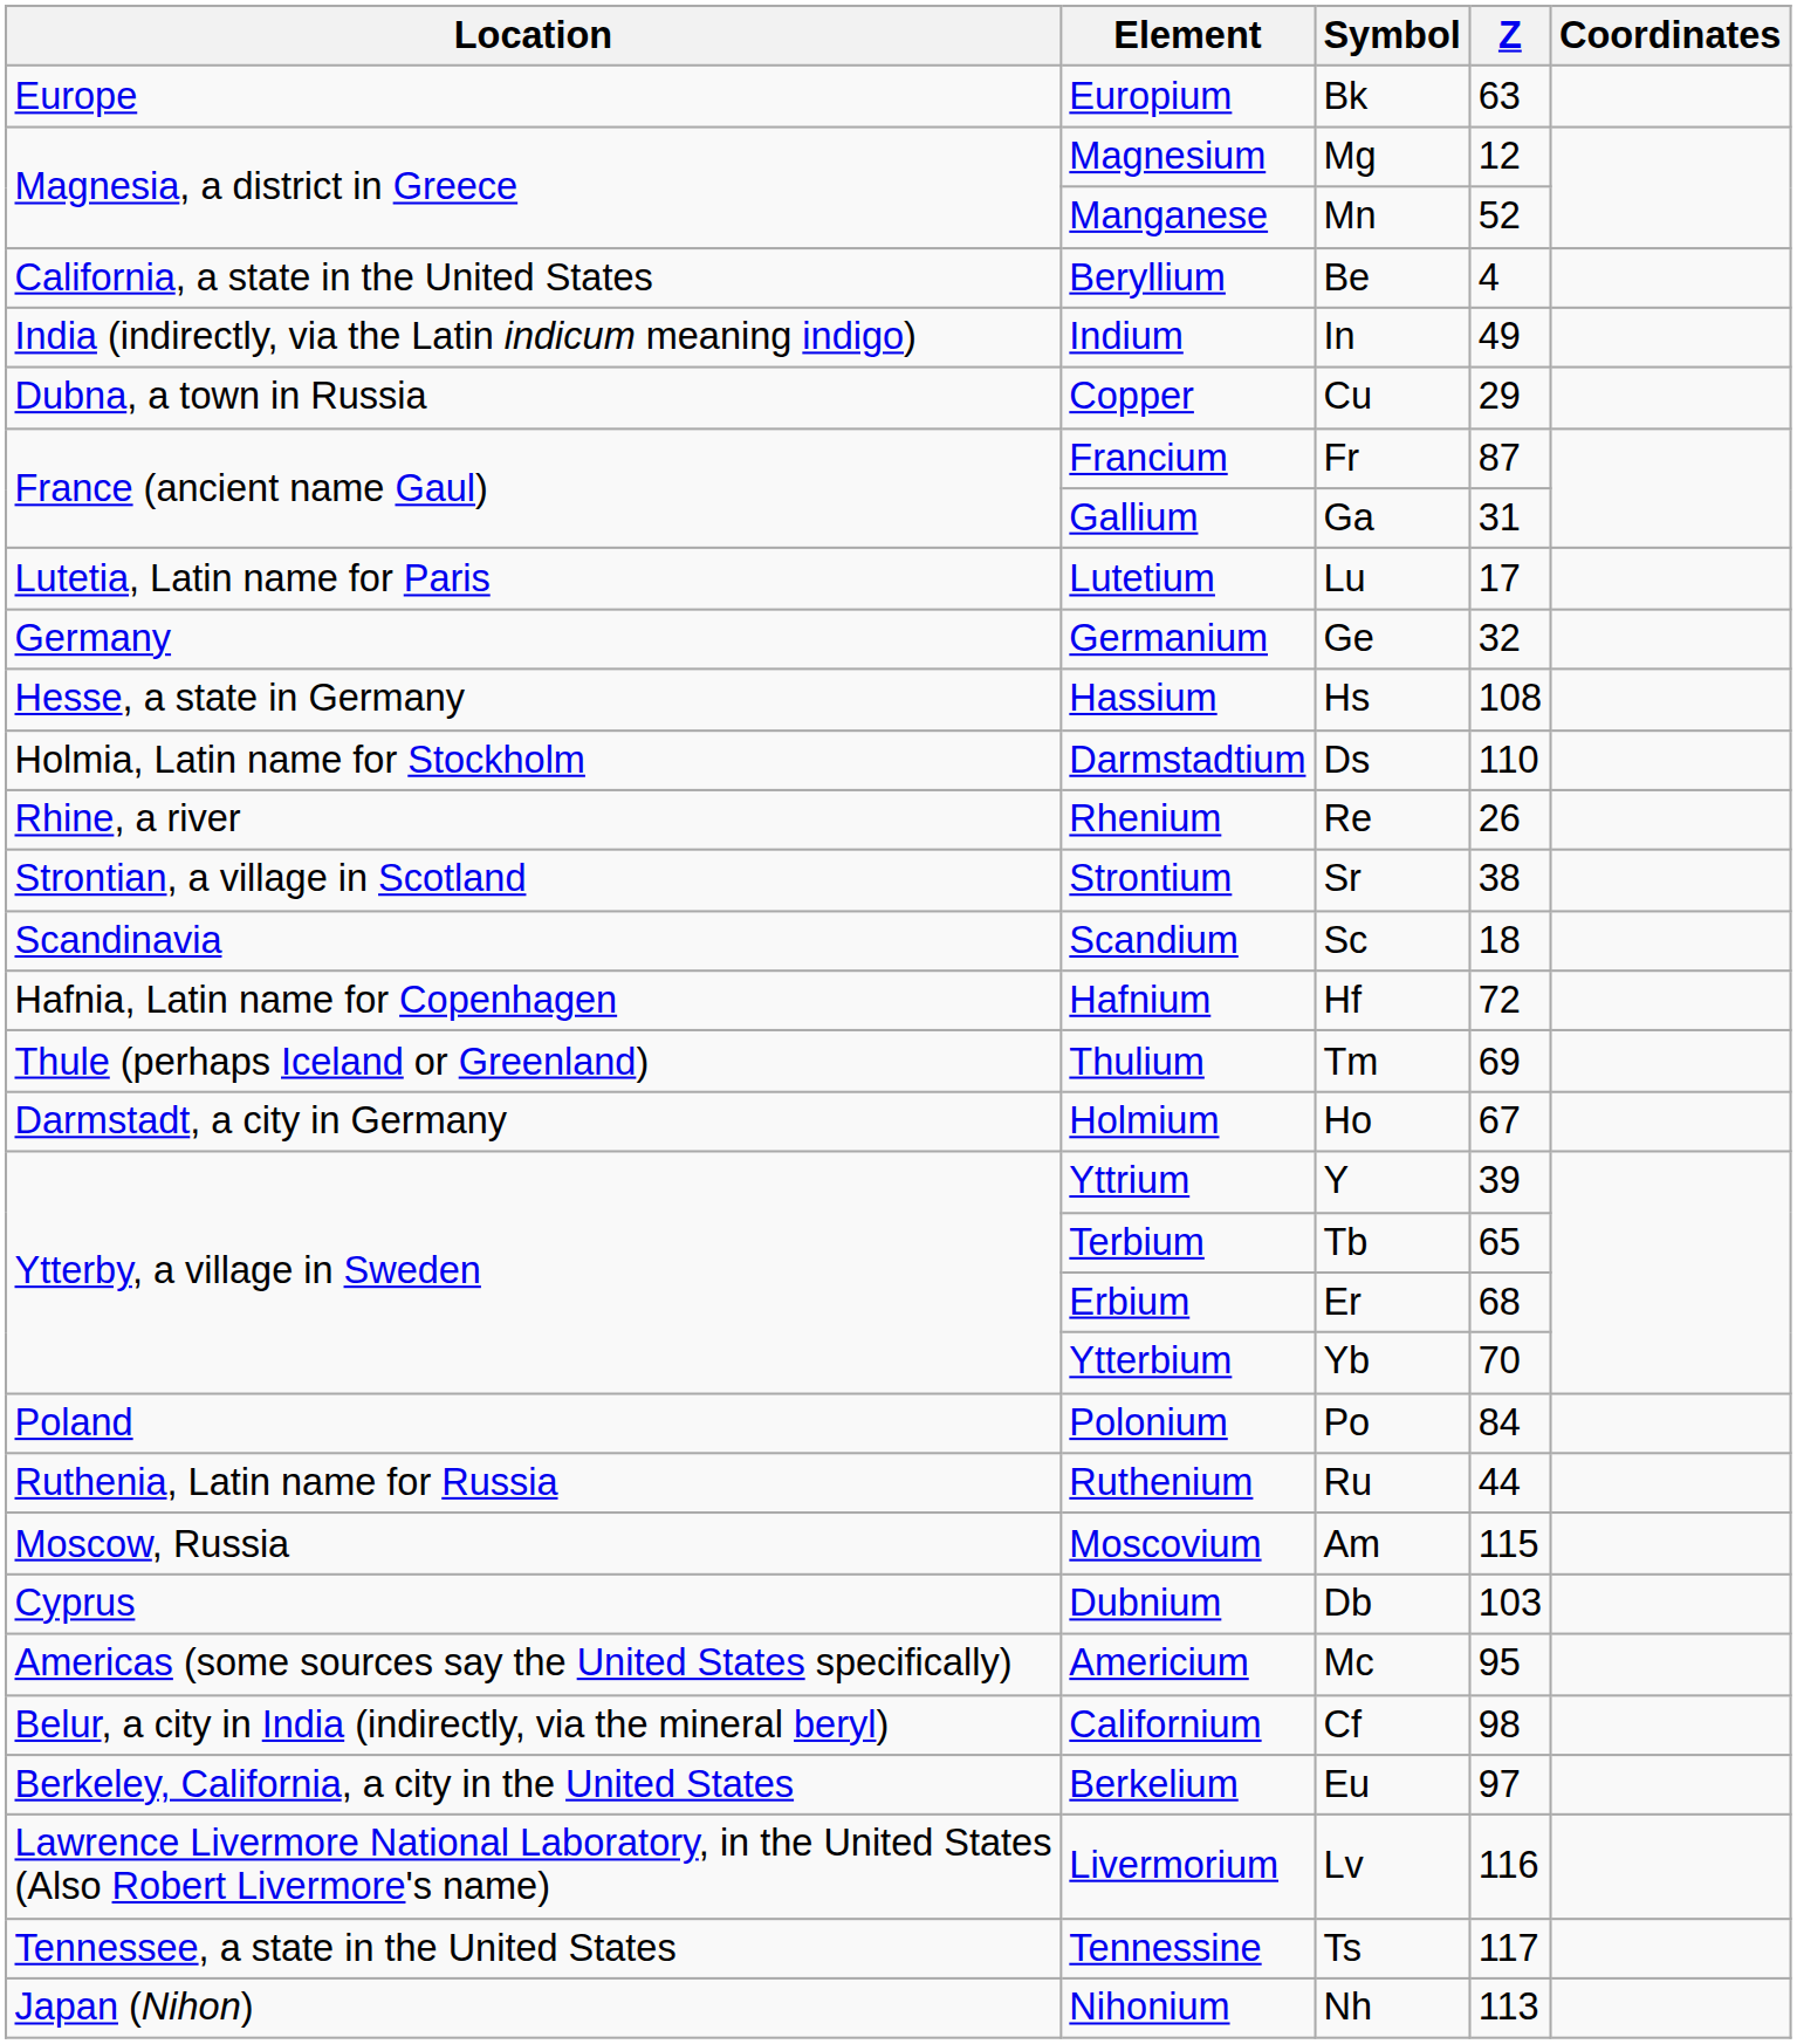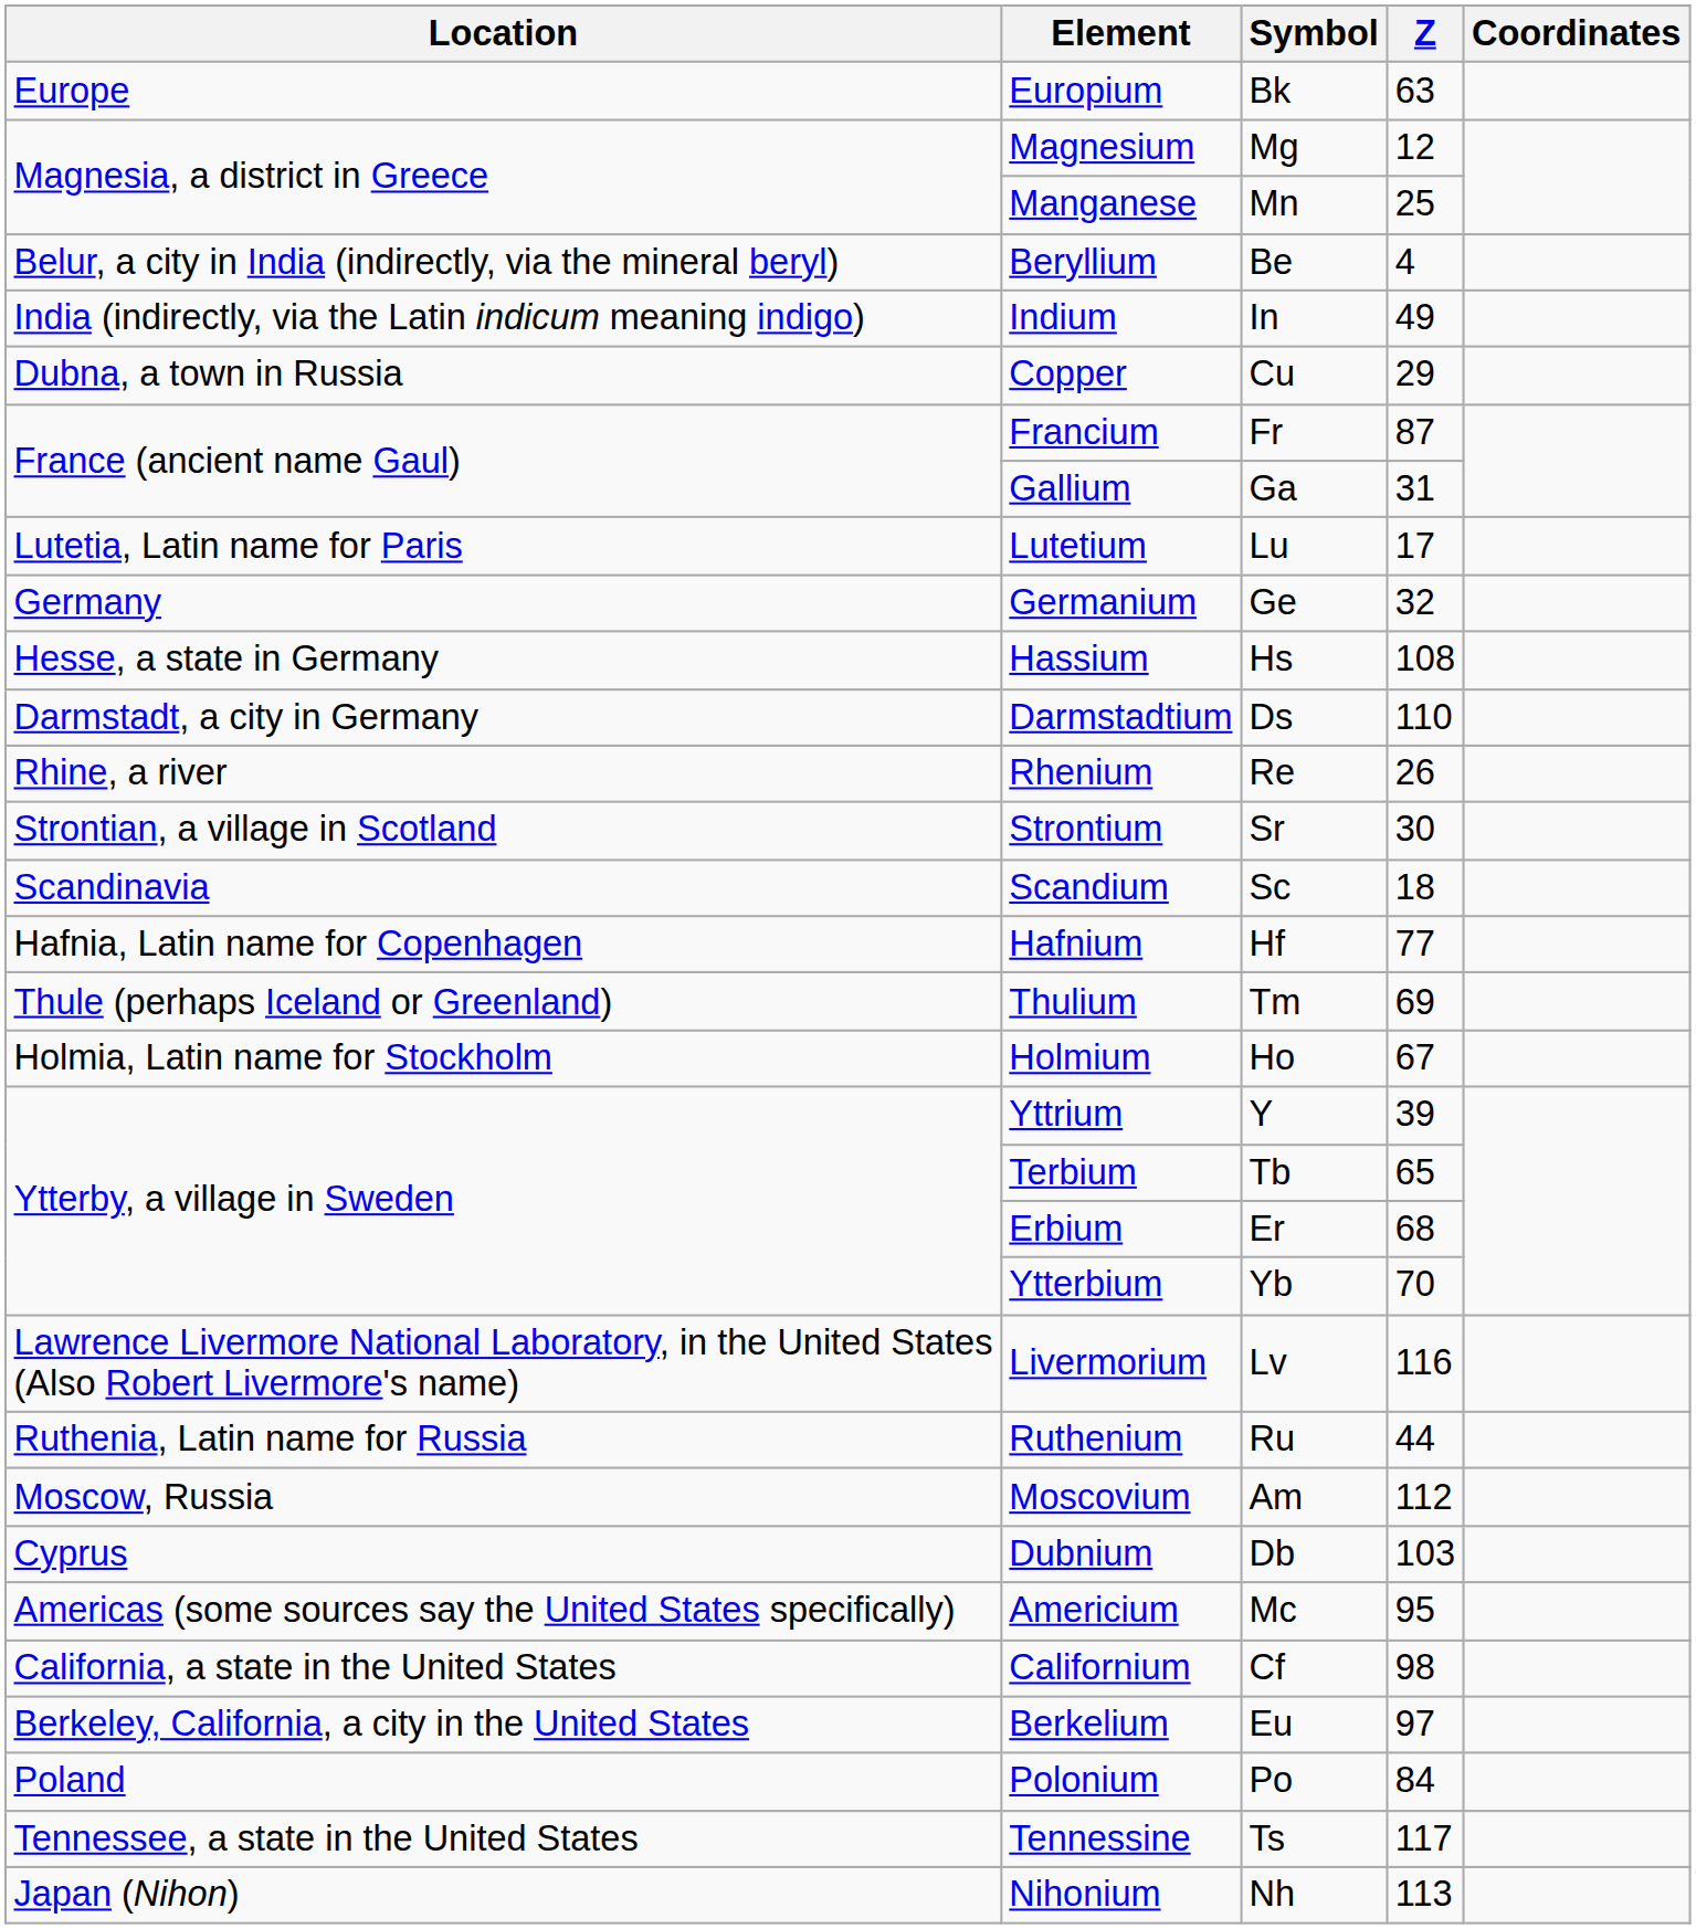Manganese | Z: 52 -> 25
Beryllium | Location: California, a state in the United States -> Belur, a city in India (indirectly, via the mineral beryl)
Darmstadtium | Location: Holmia, Latin name for Stockholm -> Darmstadt, a city in Germany
Strontium | Z: 38 -> 30
Hafnium | Z: 72 -> 77
Holmium | Location: Darmstadt, a city in Germany -> Holmia, Latin name for Stockholm
rows swapped: Polonium <-> Livermorium
Moscovium | Z: 115 -> 112
Californium | Location: Belur, a city in India (indirectly, via the mineral beryl) -> California, a state in the United States
